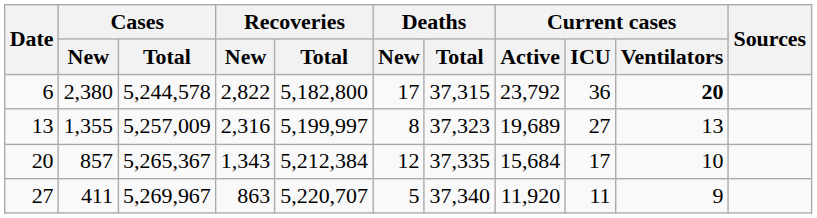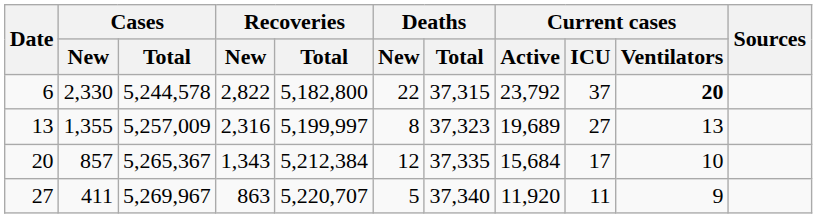6 | Cases / New: 2,380 -> 2,330
6 | Deaths / New: 17 -> 22
6 | Current cases / ICU: 36 -> 37
